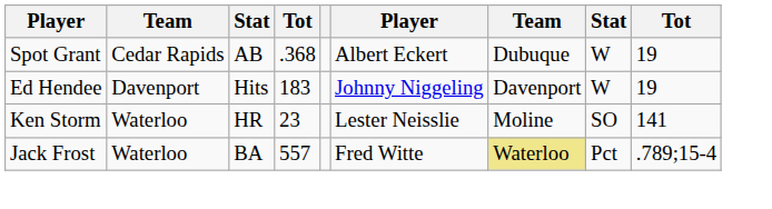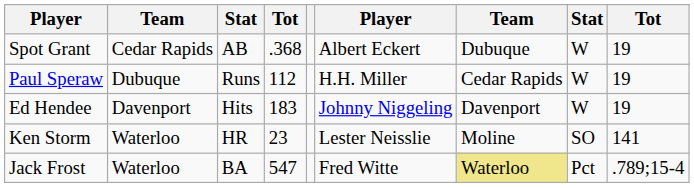+ row: Paul Speraw | Dubuque | Runs | 112 | H.H. Miller | Cedar Rapids | W | 19
Jack Frost | column 4: 557 -> 547
